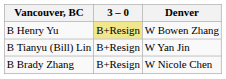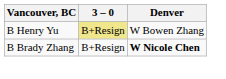- row: B Tianyu (Bill) Lin | B+Resign | W Yan Jin
B Brady Zhang | Denver: normal -> bold
